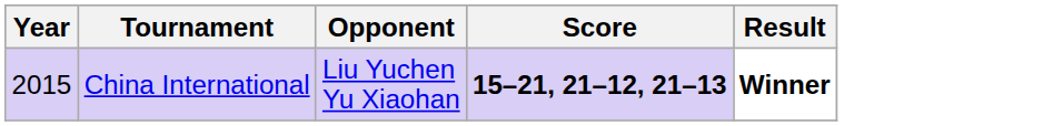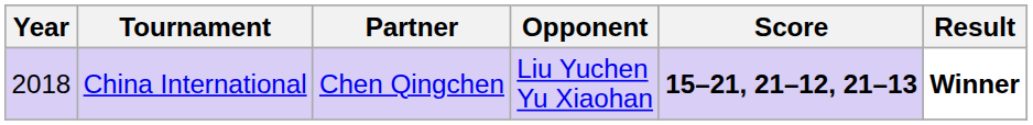+ column: Partner | Chen Qingchen
China International | Year: 2015 -> 2018
